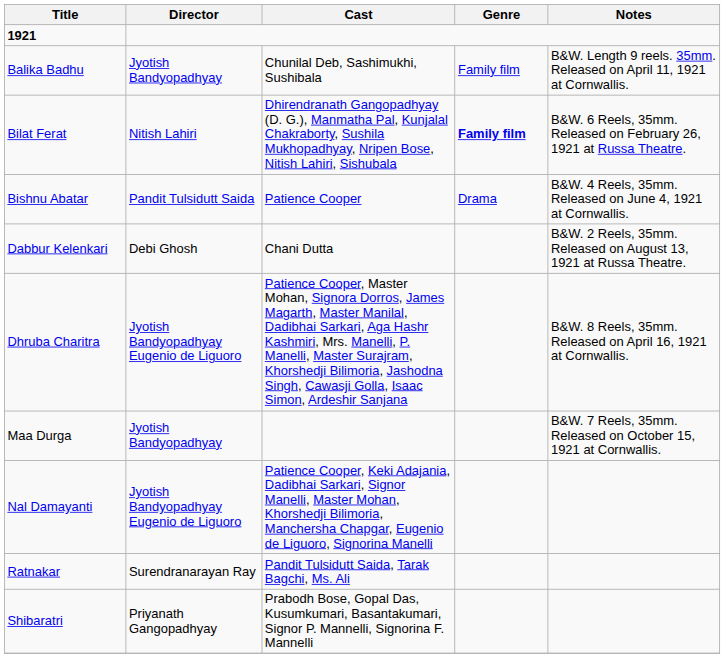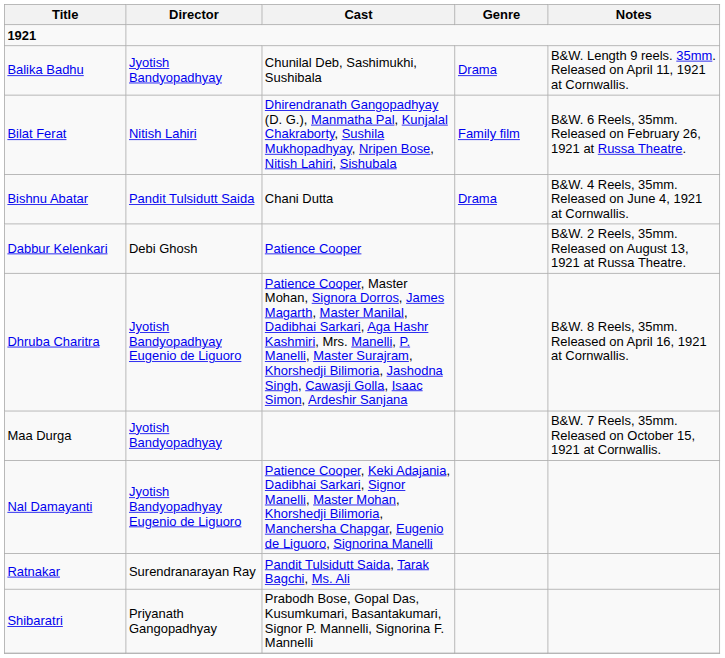Balika Badhu | Genre: Family film -> Drama
Bilat Ferat | Genre: bold -> normal
Bishnu Abatar | Cast: Patience Cooper -> Chani Dutta
Dabbur Kelenkari | Cast: Chani Dutta -> Patience Cooper
